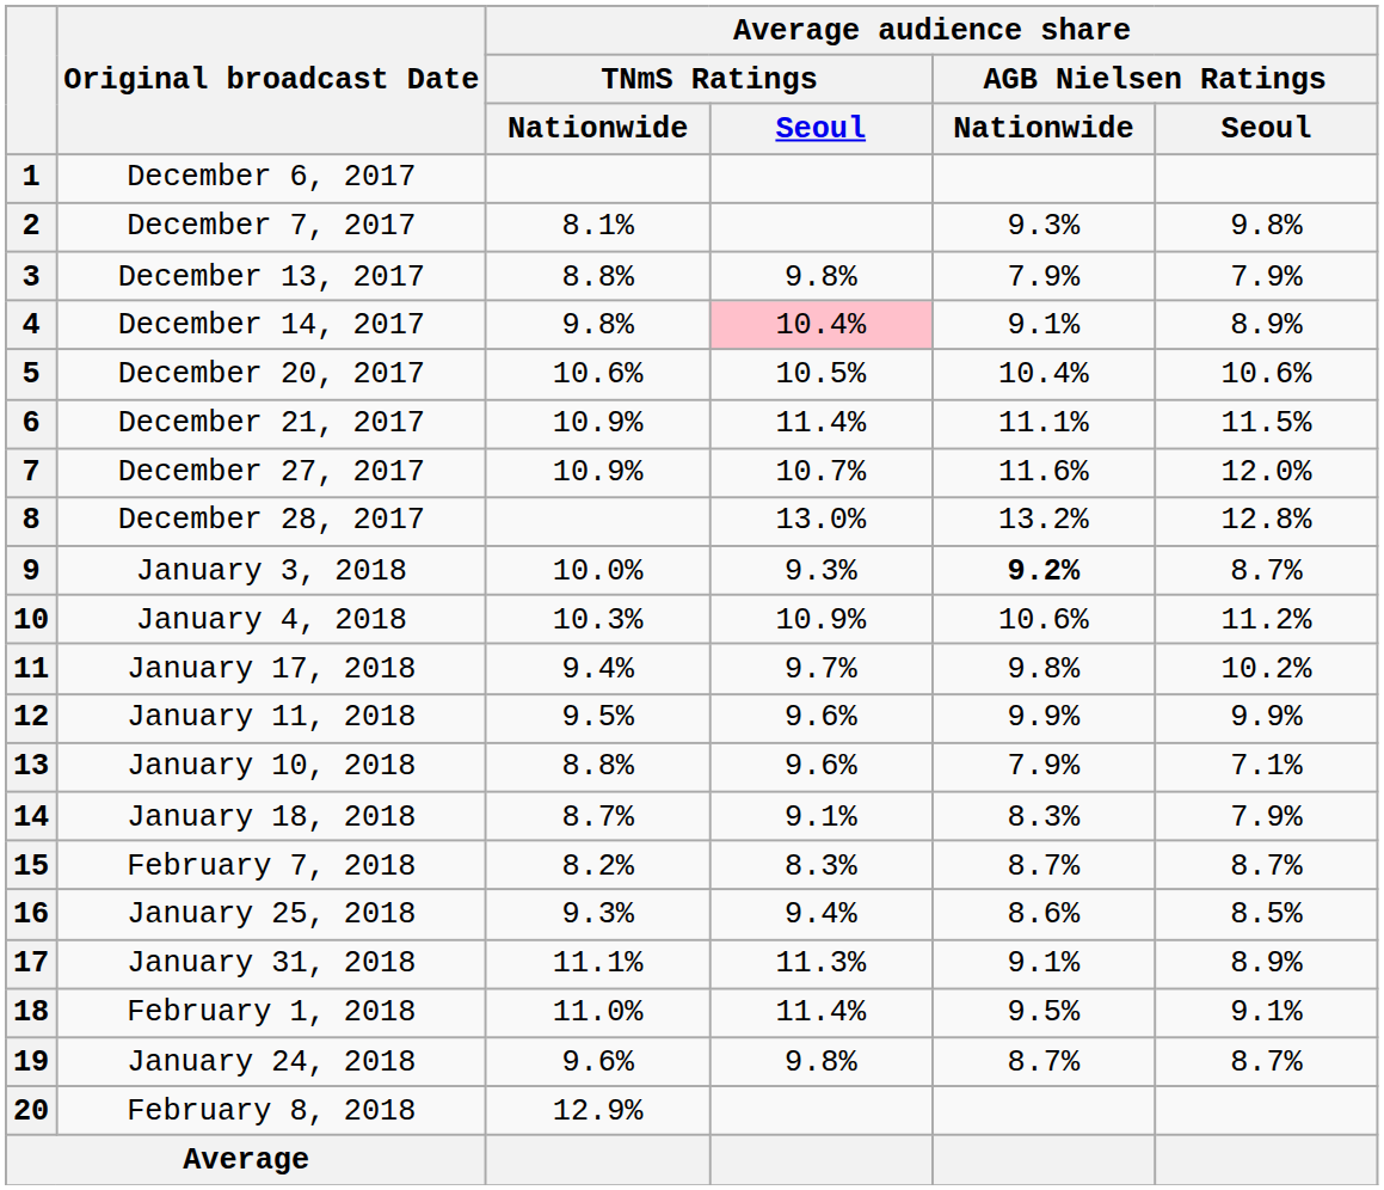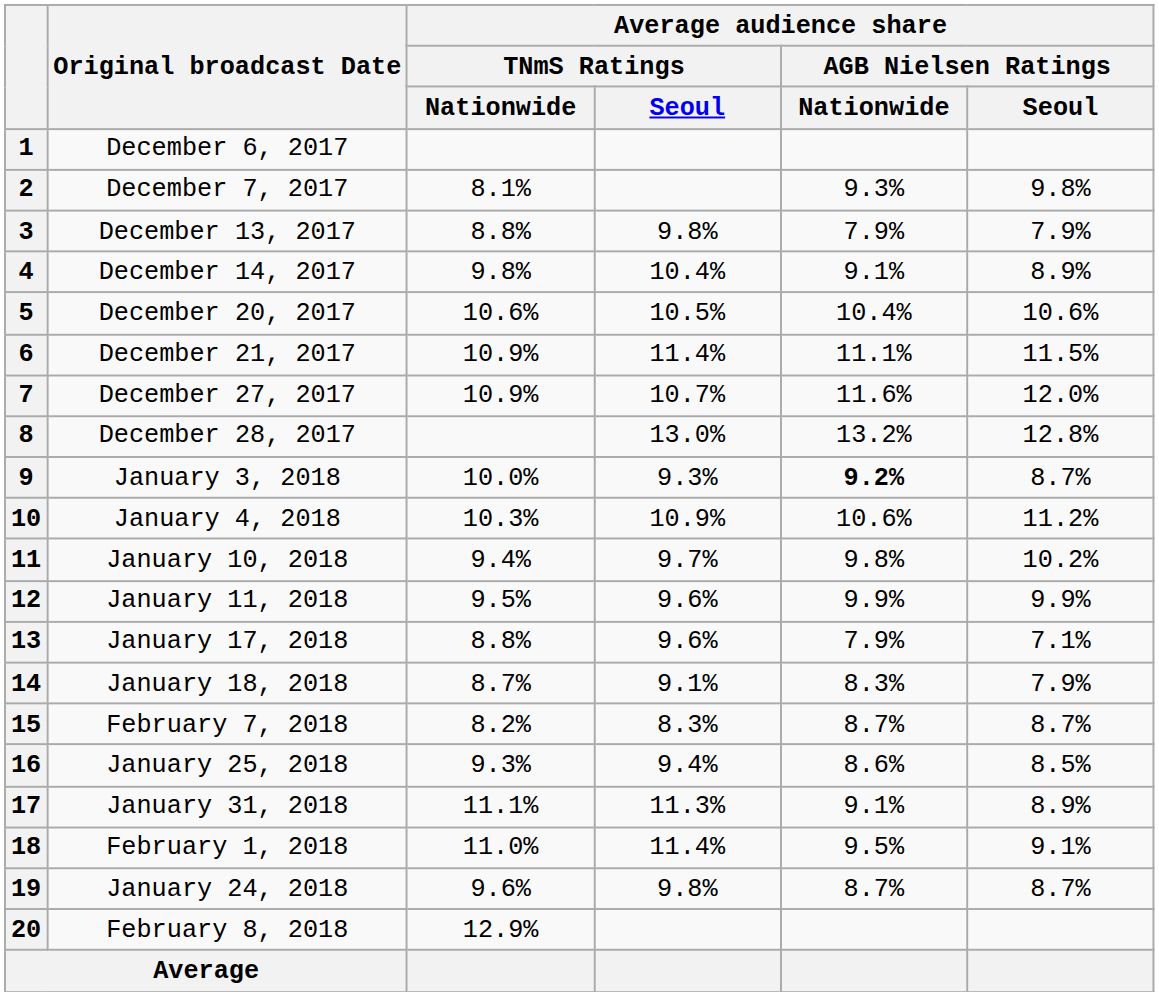4 | Average audience share / TNmS Ratings / Seoul: pink background -> no background
11 | Original broadcast Date: January 17, 2018 -> January 10, 2018
13 | Original broadcast Date: January 10, 2018 -> January 17, 2018
